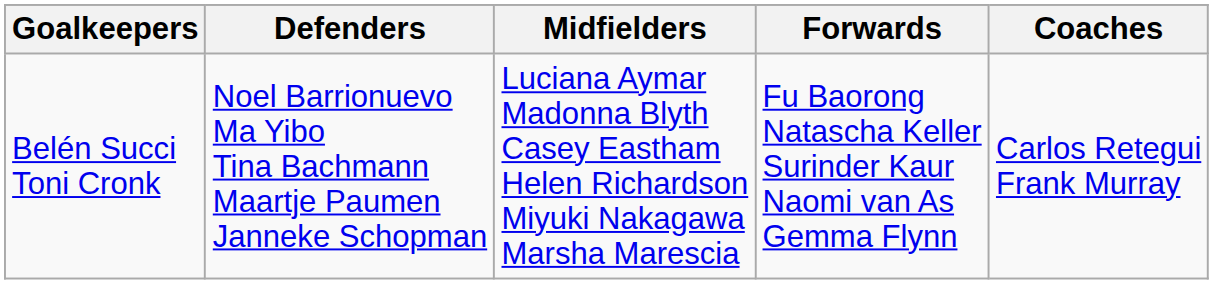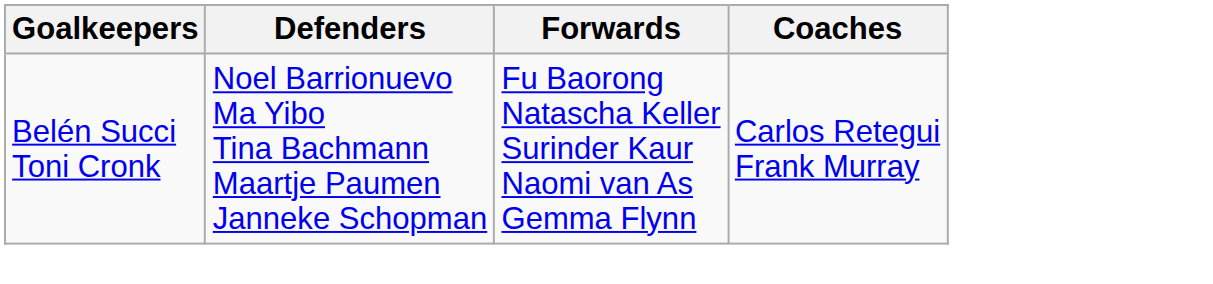- column: Midfielders | Luciana Aymar Madonna Blyth Casey Eastham Helen Richardson Miyuki Nakagawa Marsha Marescia
